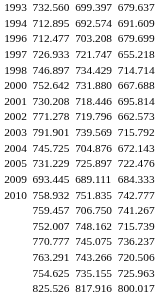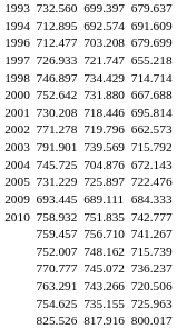759.457 | column 5: 706.750 -> 756.710
770.777 | column 5: 745.075 -> 745.072
